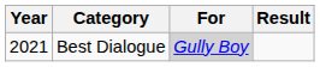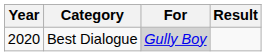Best Dialogue | Year: 2021 -> 2020
